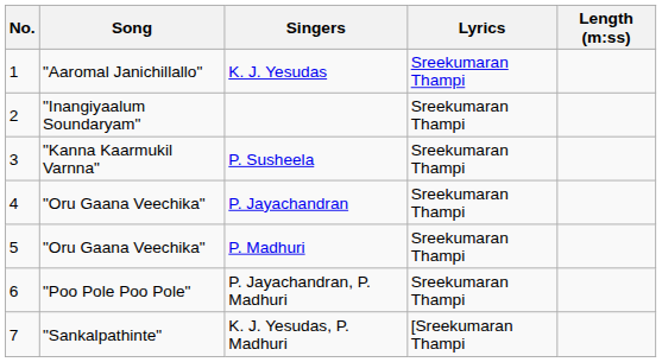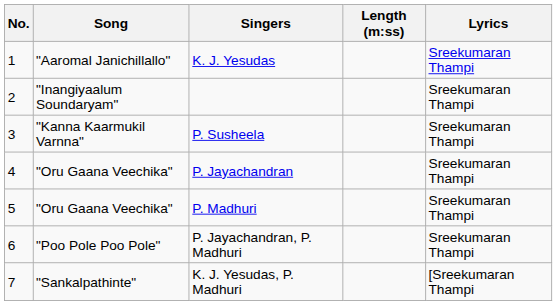columns swapped: Lyrics <-> Length (m:ss)
